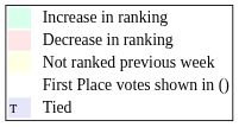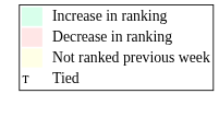- row: First Place votes shown in ()
Tied | column 1: lavender background -> no background
